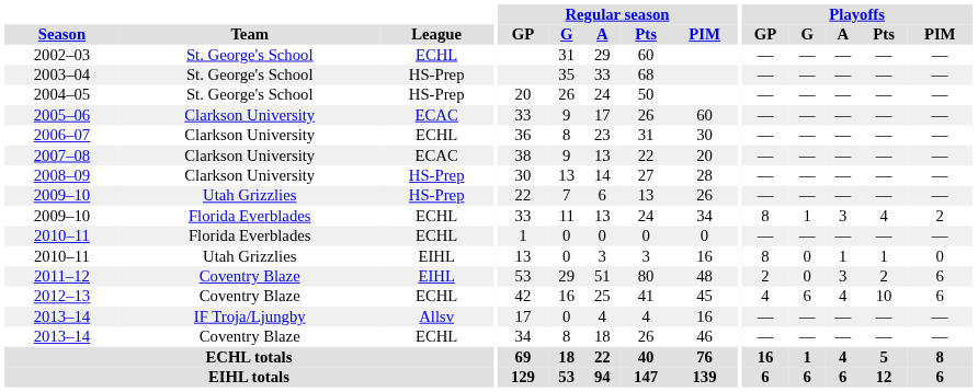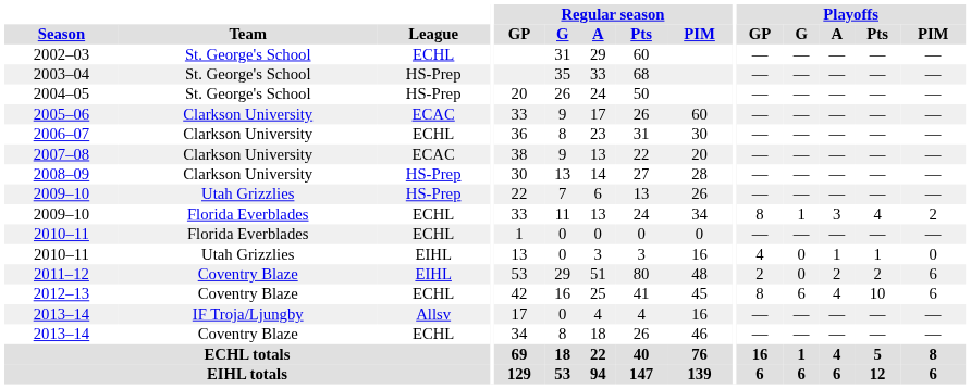2010–11 / Utah Grizzlies | Playoffs / GP: 8 -> 4
2011–12 | Playoffs / A: 3 -> 2
2012–13 | Playoffs / GP: 4 -> 8
